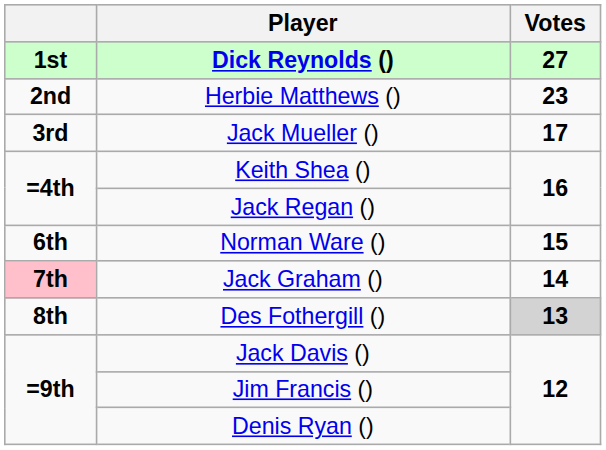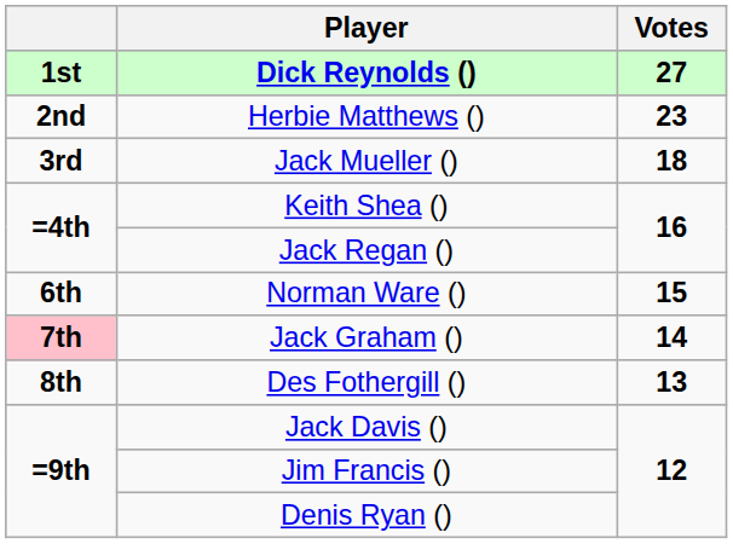Jack Mueller () | Votes: 17 -> 18
Des Fothergill () | Votes: lightgrey background -> no background
